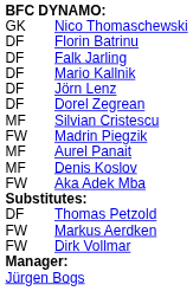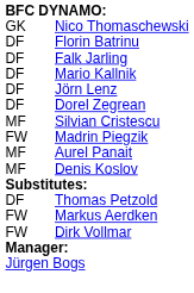- row: FW | Aka Adek Mba
